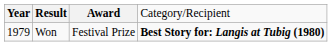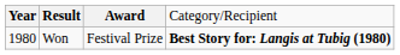Won | column 1: 1979 -> 1980
